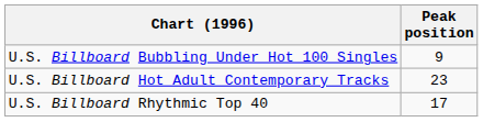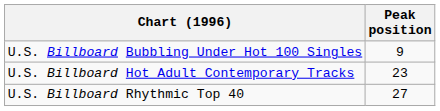U.S. Billboard Rhythmic Top 40 | Peak position: 17 -> 27
